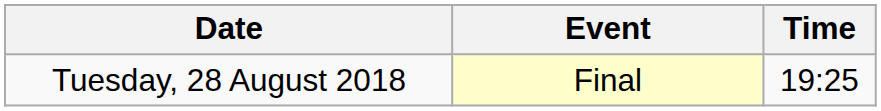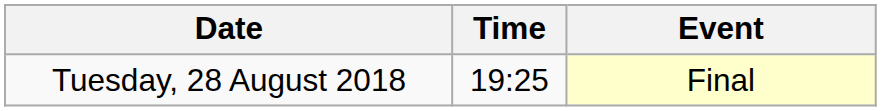columns swapped: Time <-> Event
